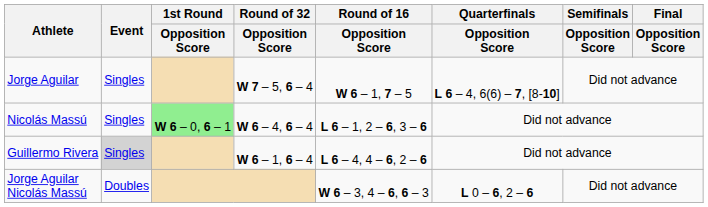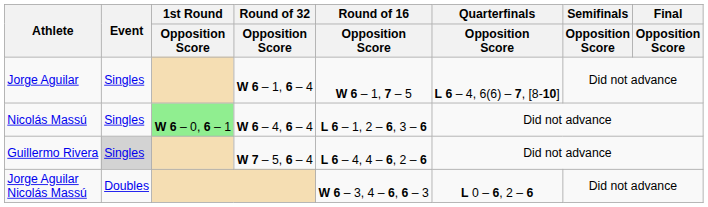Jorge Aguilar | Round of 32 / Opposition Score: W 7 – 5, 6 – 4 -> W 6 – 1, 6 – 4
Guillermo Rivera | Round of 32 / Opposition Score: W 6 – 1, 6 – 4 -> W 7 – 5, 6 – 4
